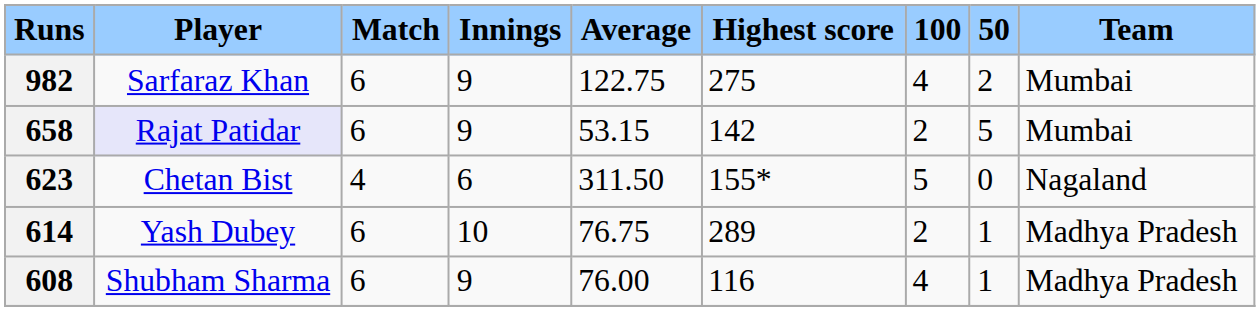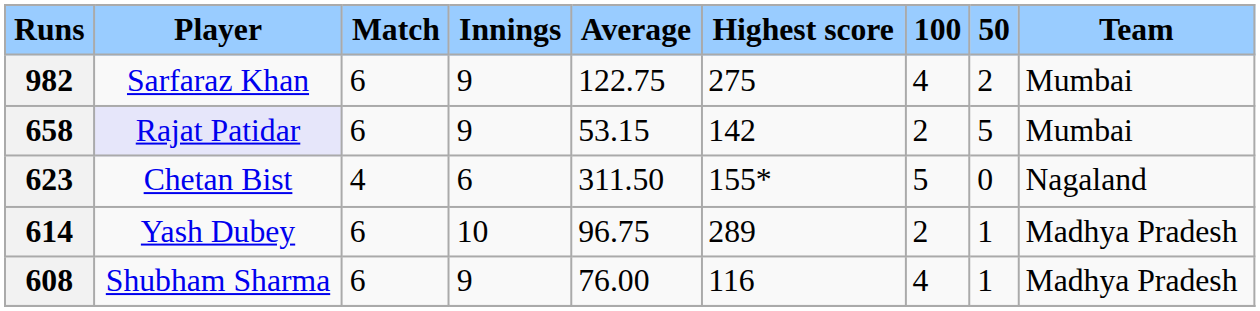614 | Average: 76.75 -> 96.75
